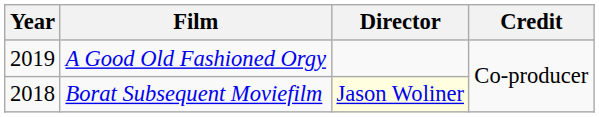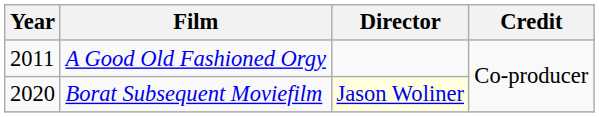A Good Old Fashioned Orgy | Year: 2019 -> 2011
Borat Subsequent Moviefilm | Year: 2018 -> 2020
